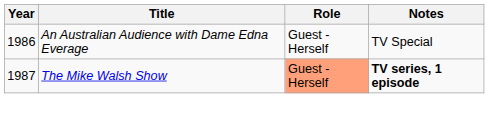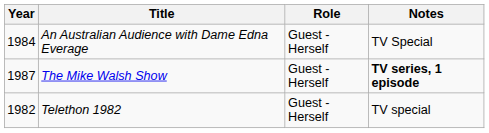An Australian Audience with Dame Edna Everage | Year: 1986 -> 1984
The Mike Walsh Show | Role: lightsalmon background -> no background
+ row: 1982 | Telethon 1982 | Guest - Herself | TV special
